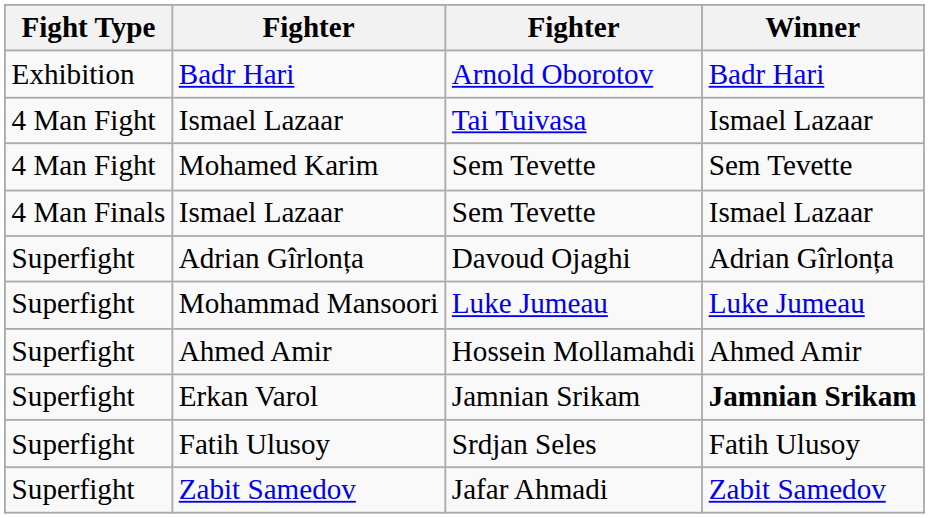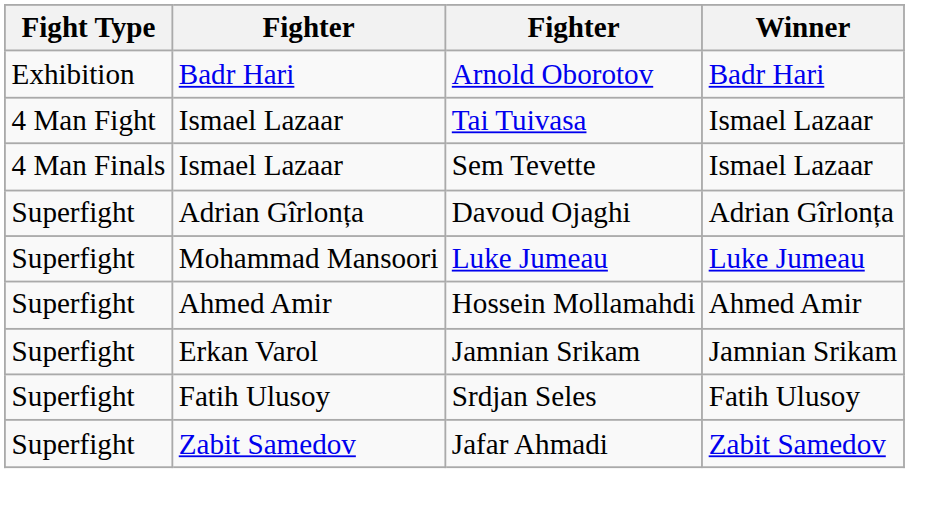- row: 4 Man Fight | Mohamed Karim | Sem Tevette | Sem Tevette
Erkan Varol | Winner: bold -> normal
